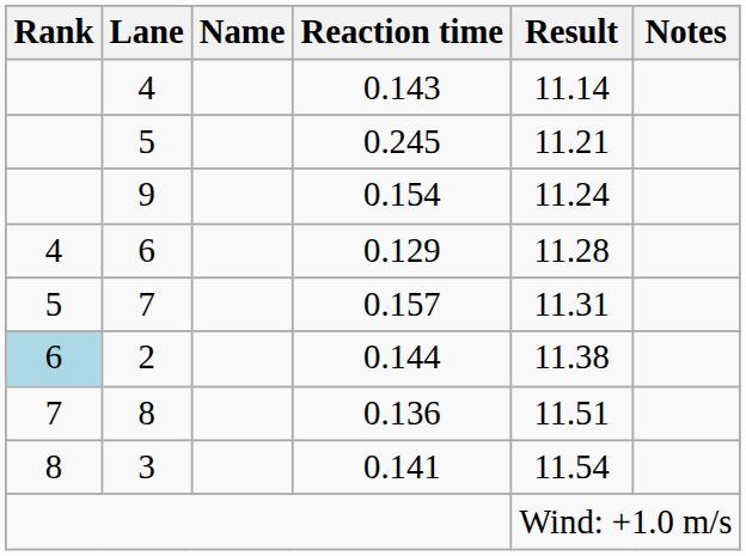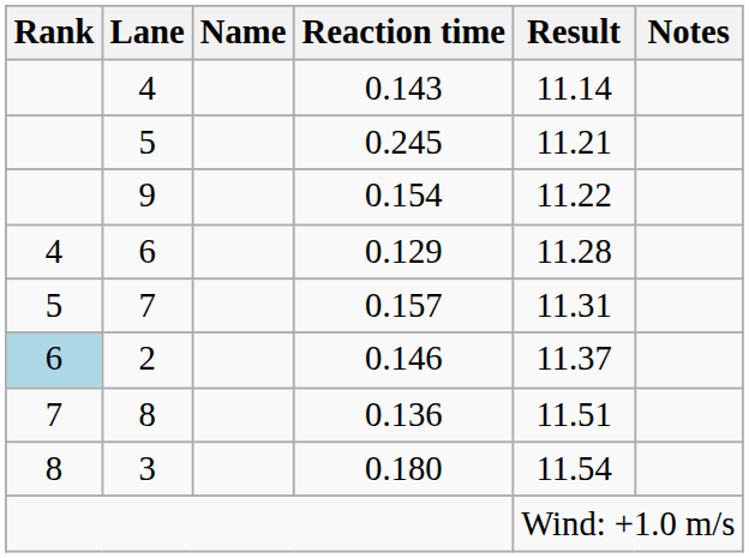9 | Result: 11.24 -> 11.22
2 | Reaction time: 0.144 -> 0.146
2 | Result: 11.38 -> 11.37
3 | Reaction time: 0.141 -> 0.180
